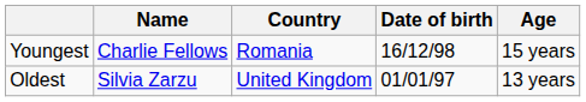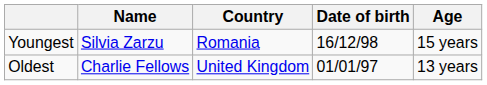Youngest | Name: Charlie Fellows -> Silvia Zarzu
Oldest | Name: Silvia Zarzu -> Charlie Fellows
